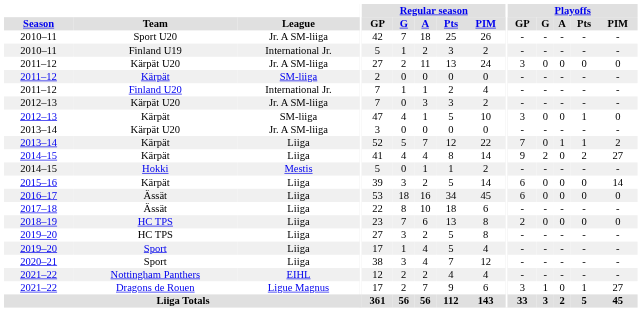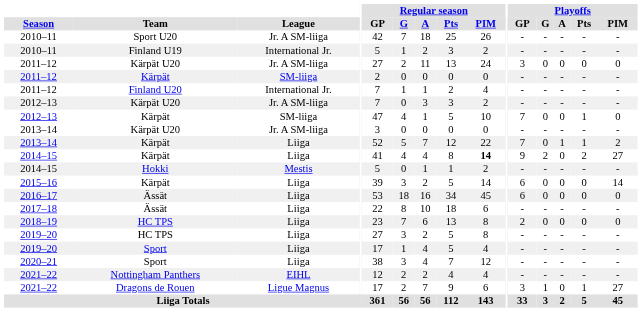2012–13 / Kärpät | Playoffs / GP: 3 -> 7
2014–15 / Kärpät | Regular season / PIM: normal -> bold
